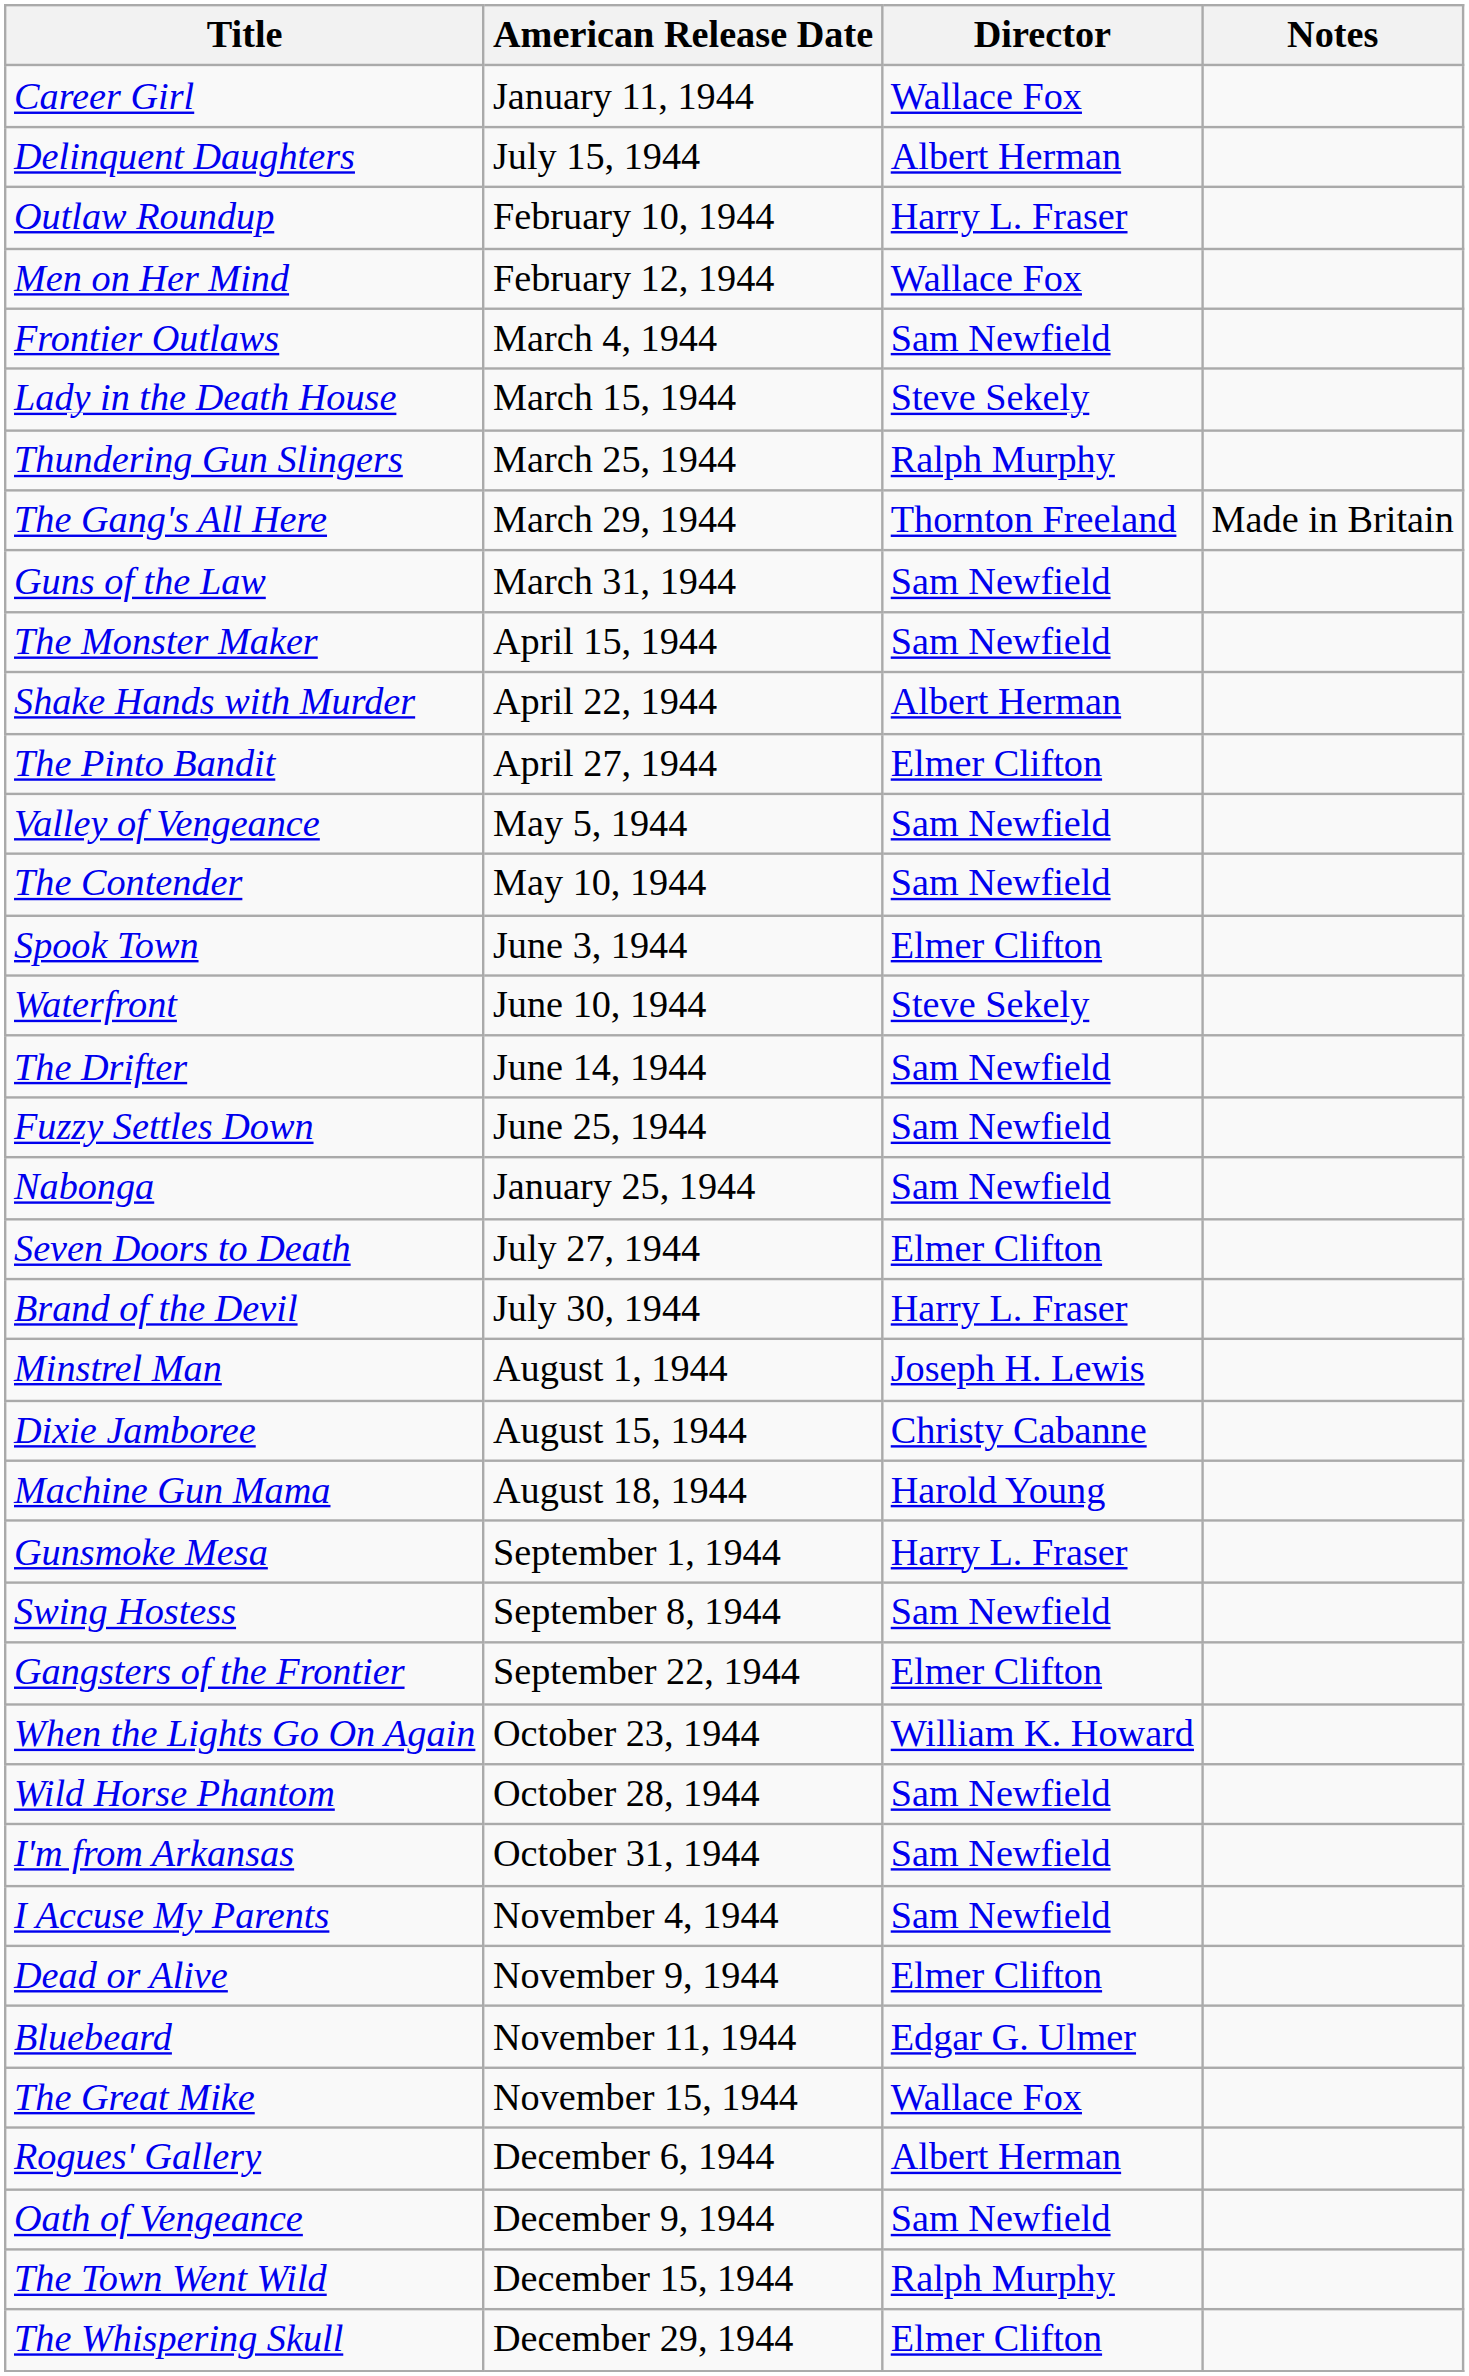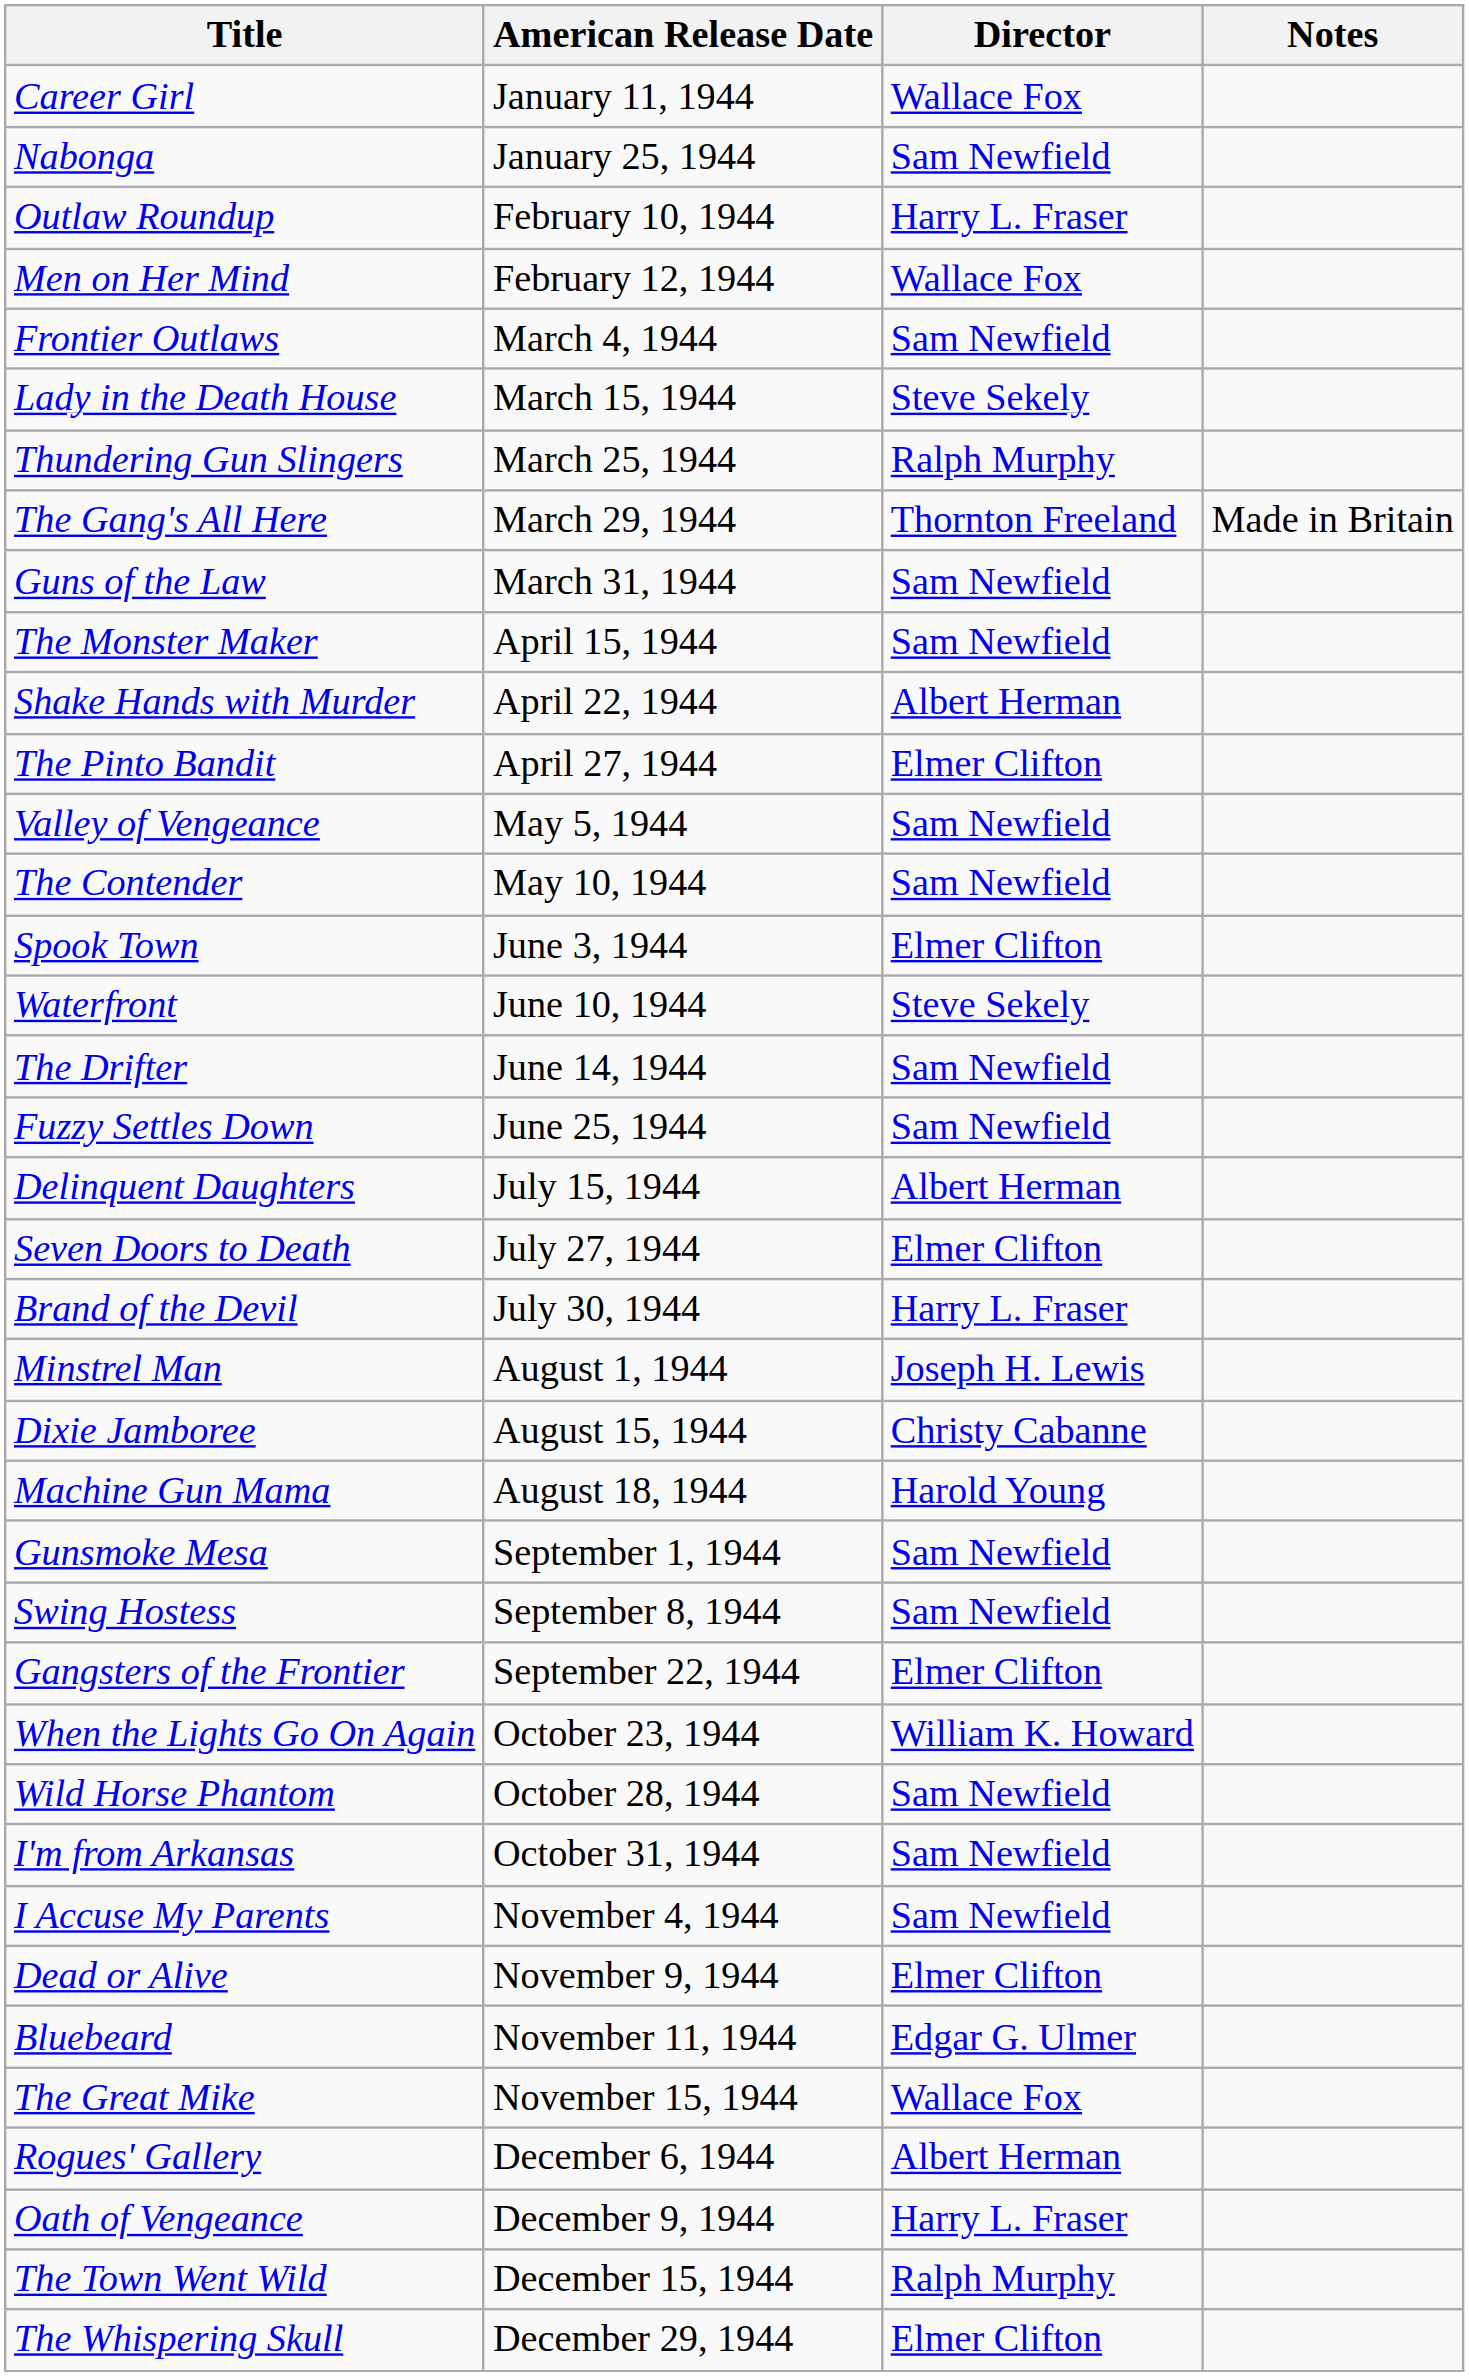rows swapped: Nabonga <-> Delinquent Daughters
Gunsmoke Mesa | Director: Harry L. Fraser -> Sam Newfield
Oath of Vengeance | Director: Sam Newfield -> Harry L. Fraser
